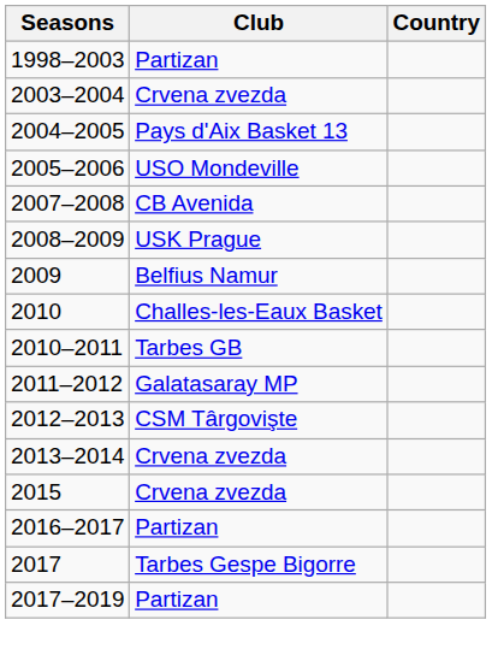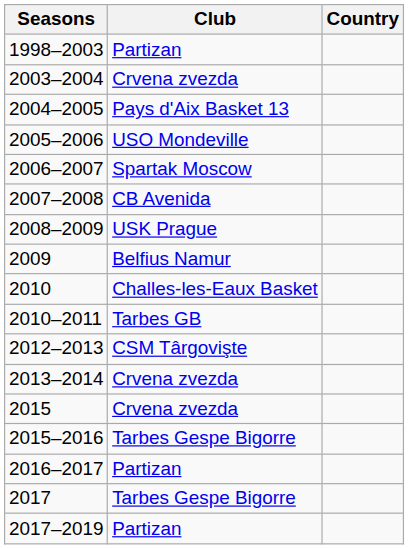+ row: 2006–2007 | Spartak Moscow
- row: 2011–2012 | Galatasaray MP
+ row: 2015–2016 | Tarbes Gespe Bigorre
